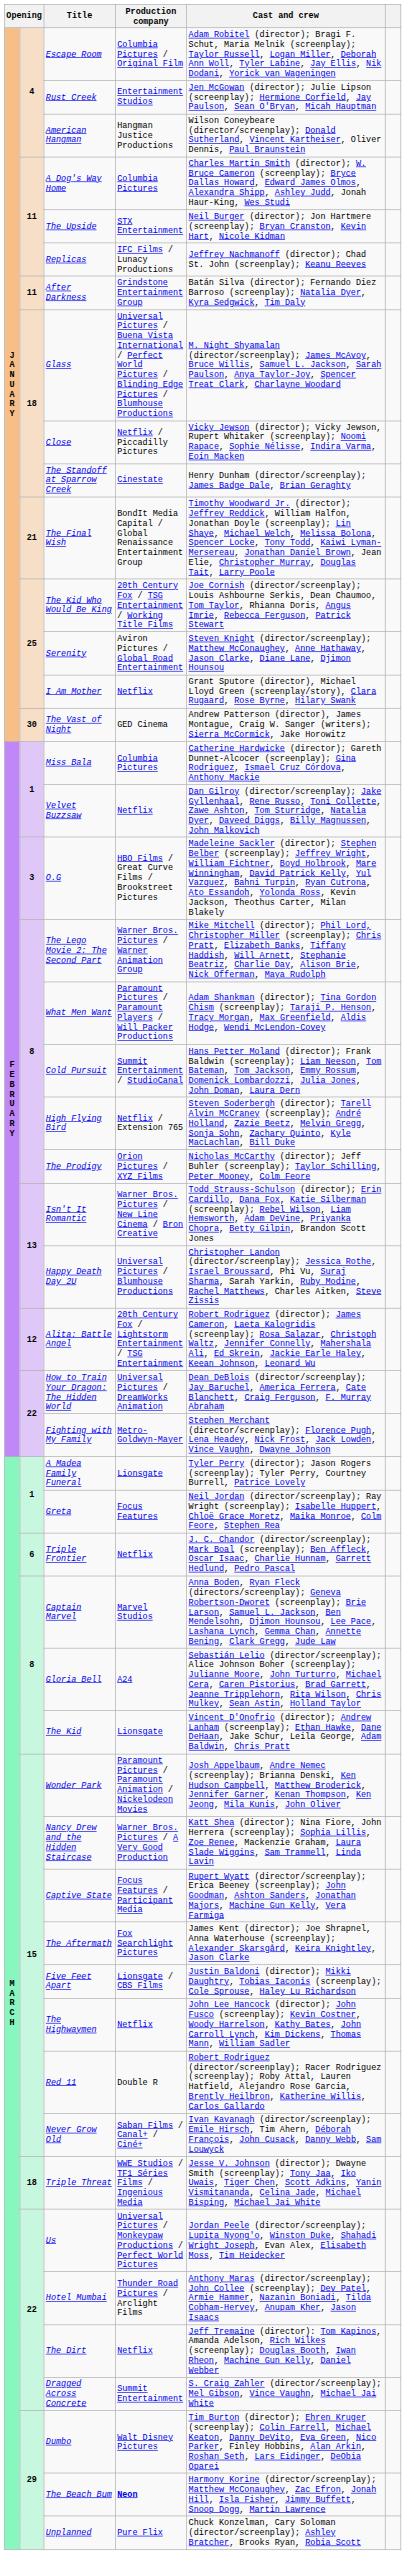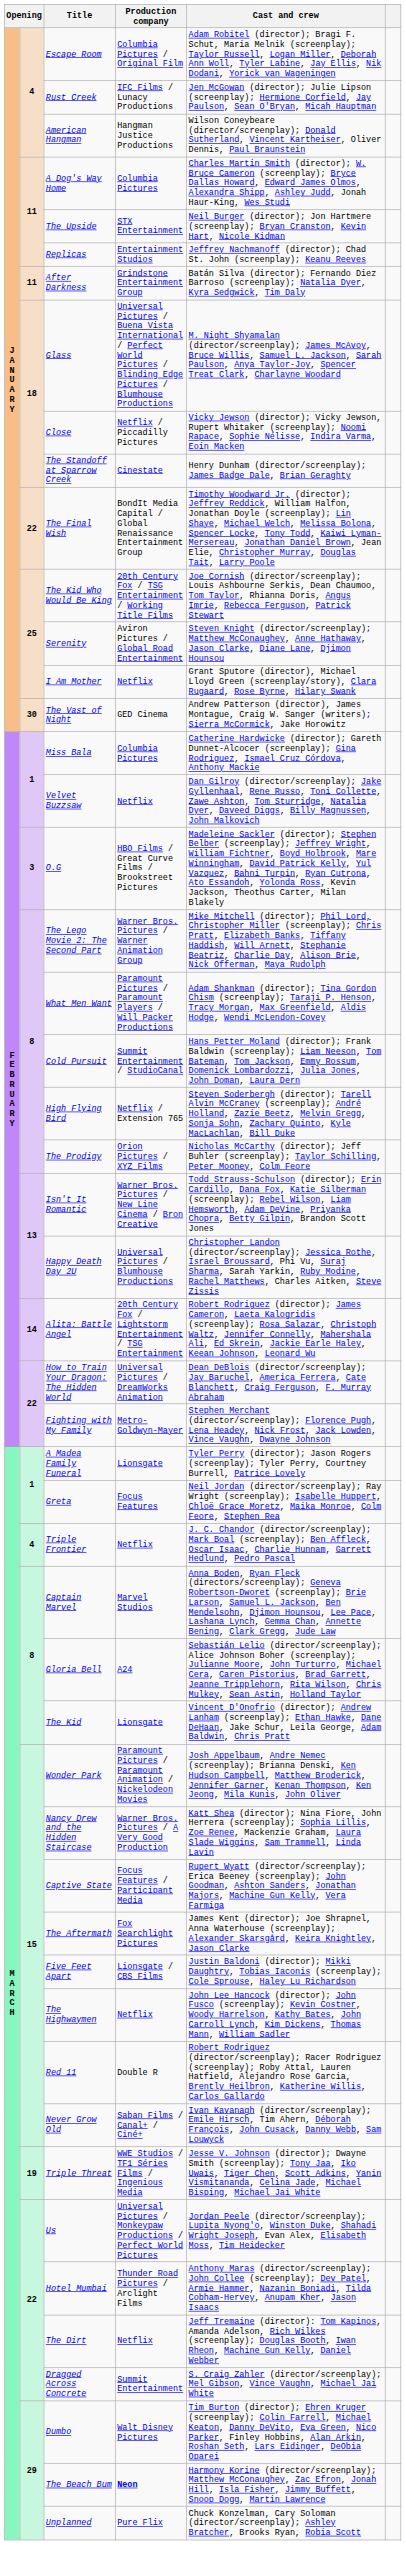Rust Creek | Production company: Entertainment Studios -> IFC Films / Lunacy Productions
Replicas | Production company: IFC Films / Lunacy Productions -> Entertainment Studios
The Final Wish | column 2: 21 -> 22
Alita: Battle Angel | column 2: 12 -> 14
Triple Frontier | column 2: 6 -> 4
Triple Threat | column 2: 18 -> 19
